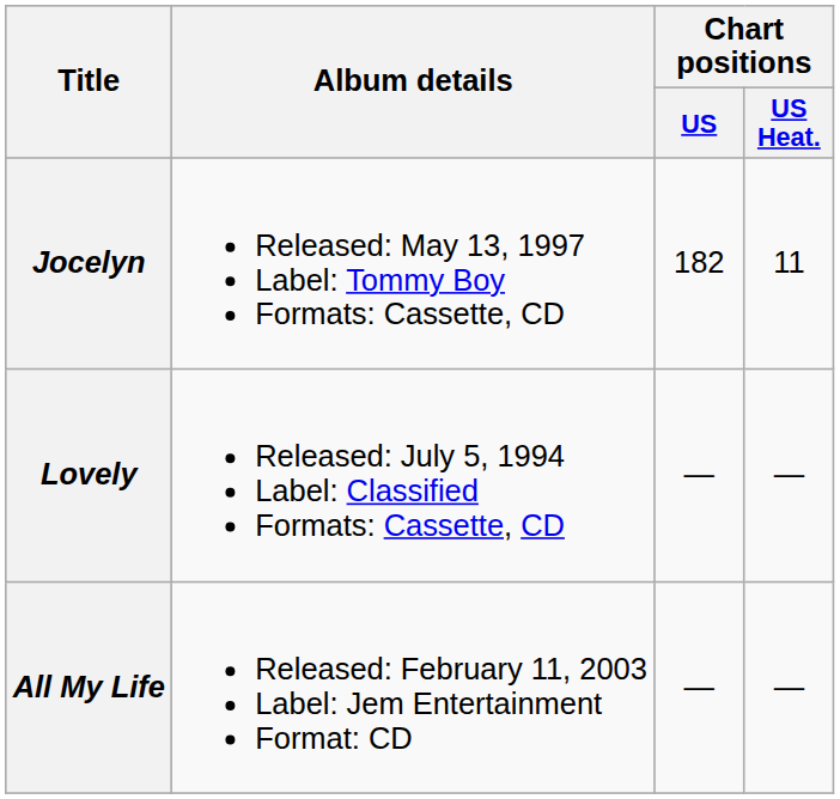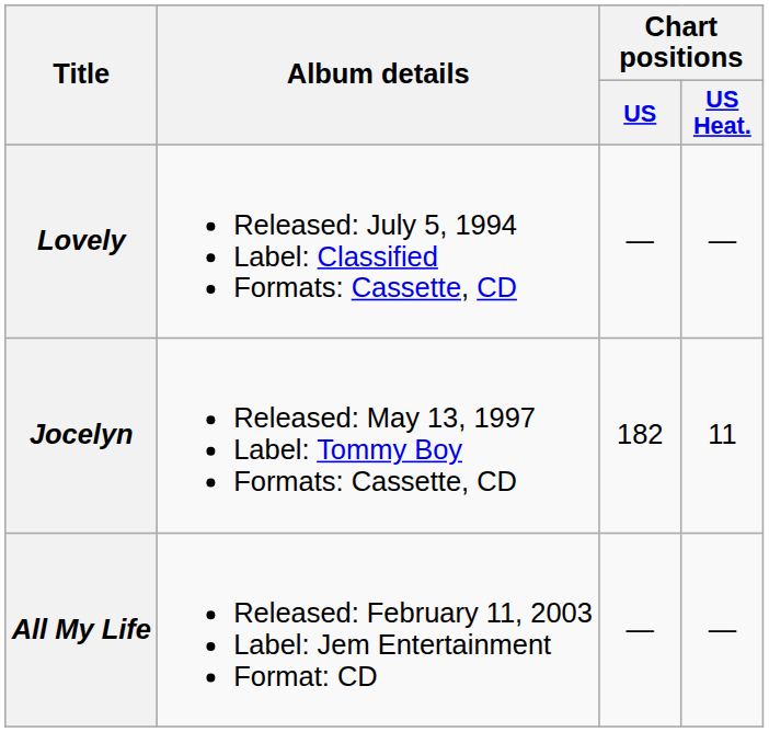rows swapped: Lovely <-> Jocelyn
